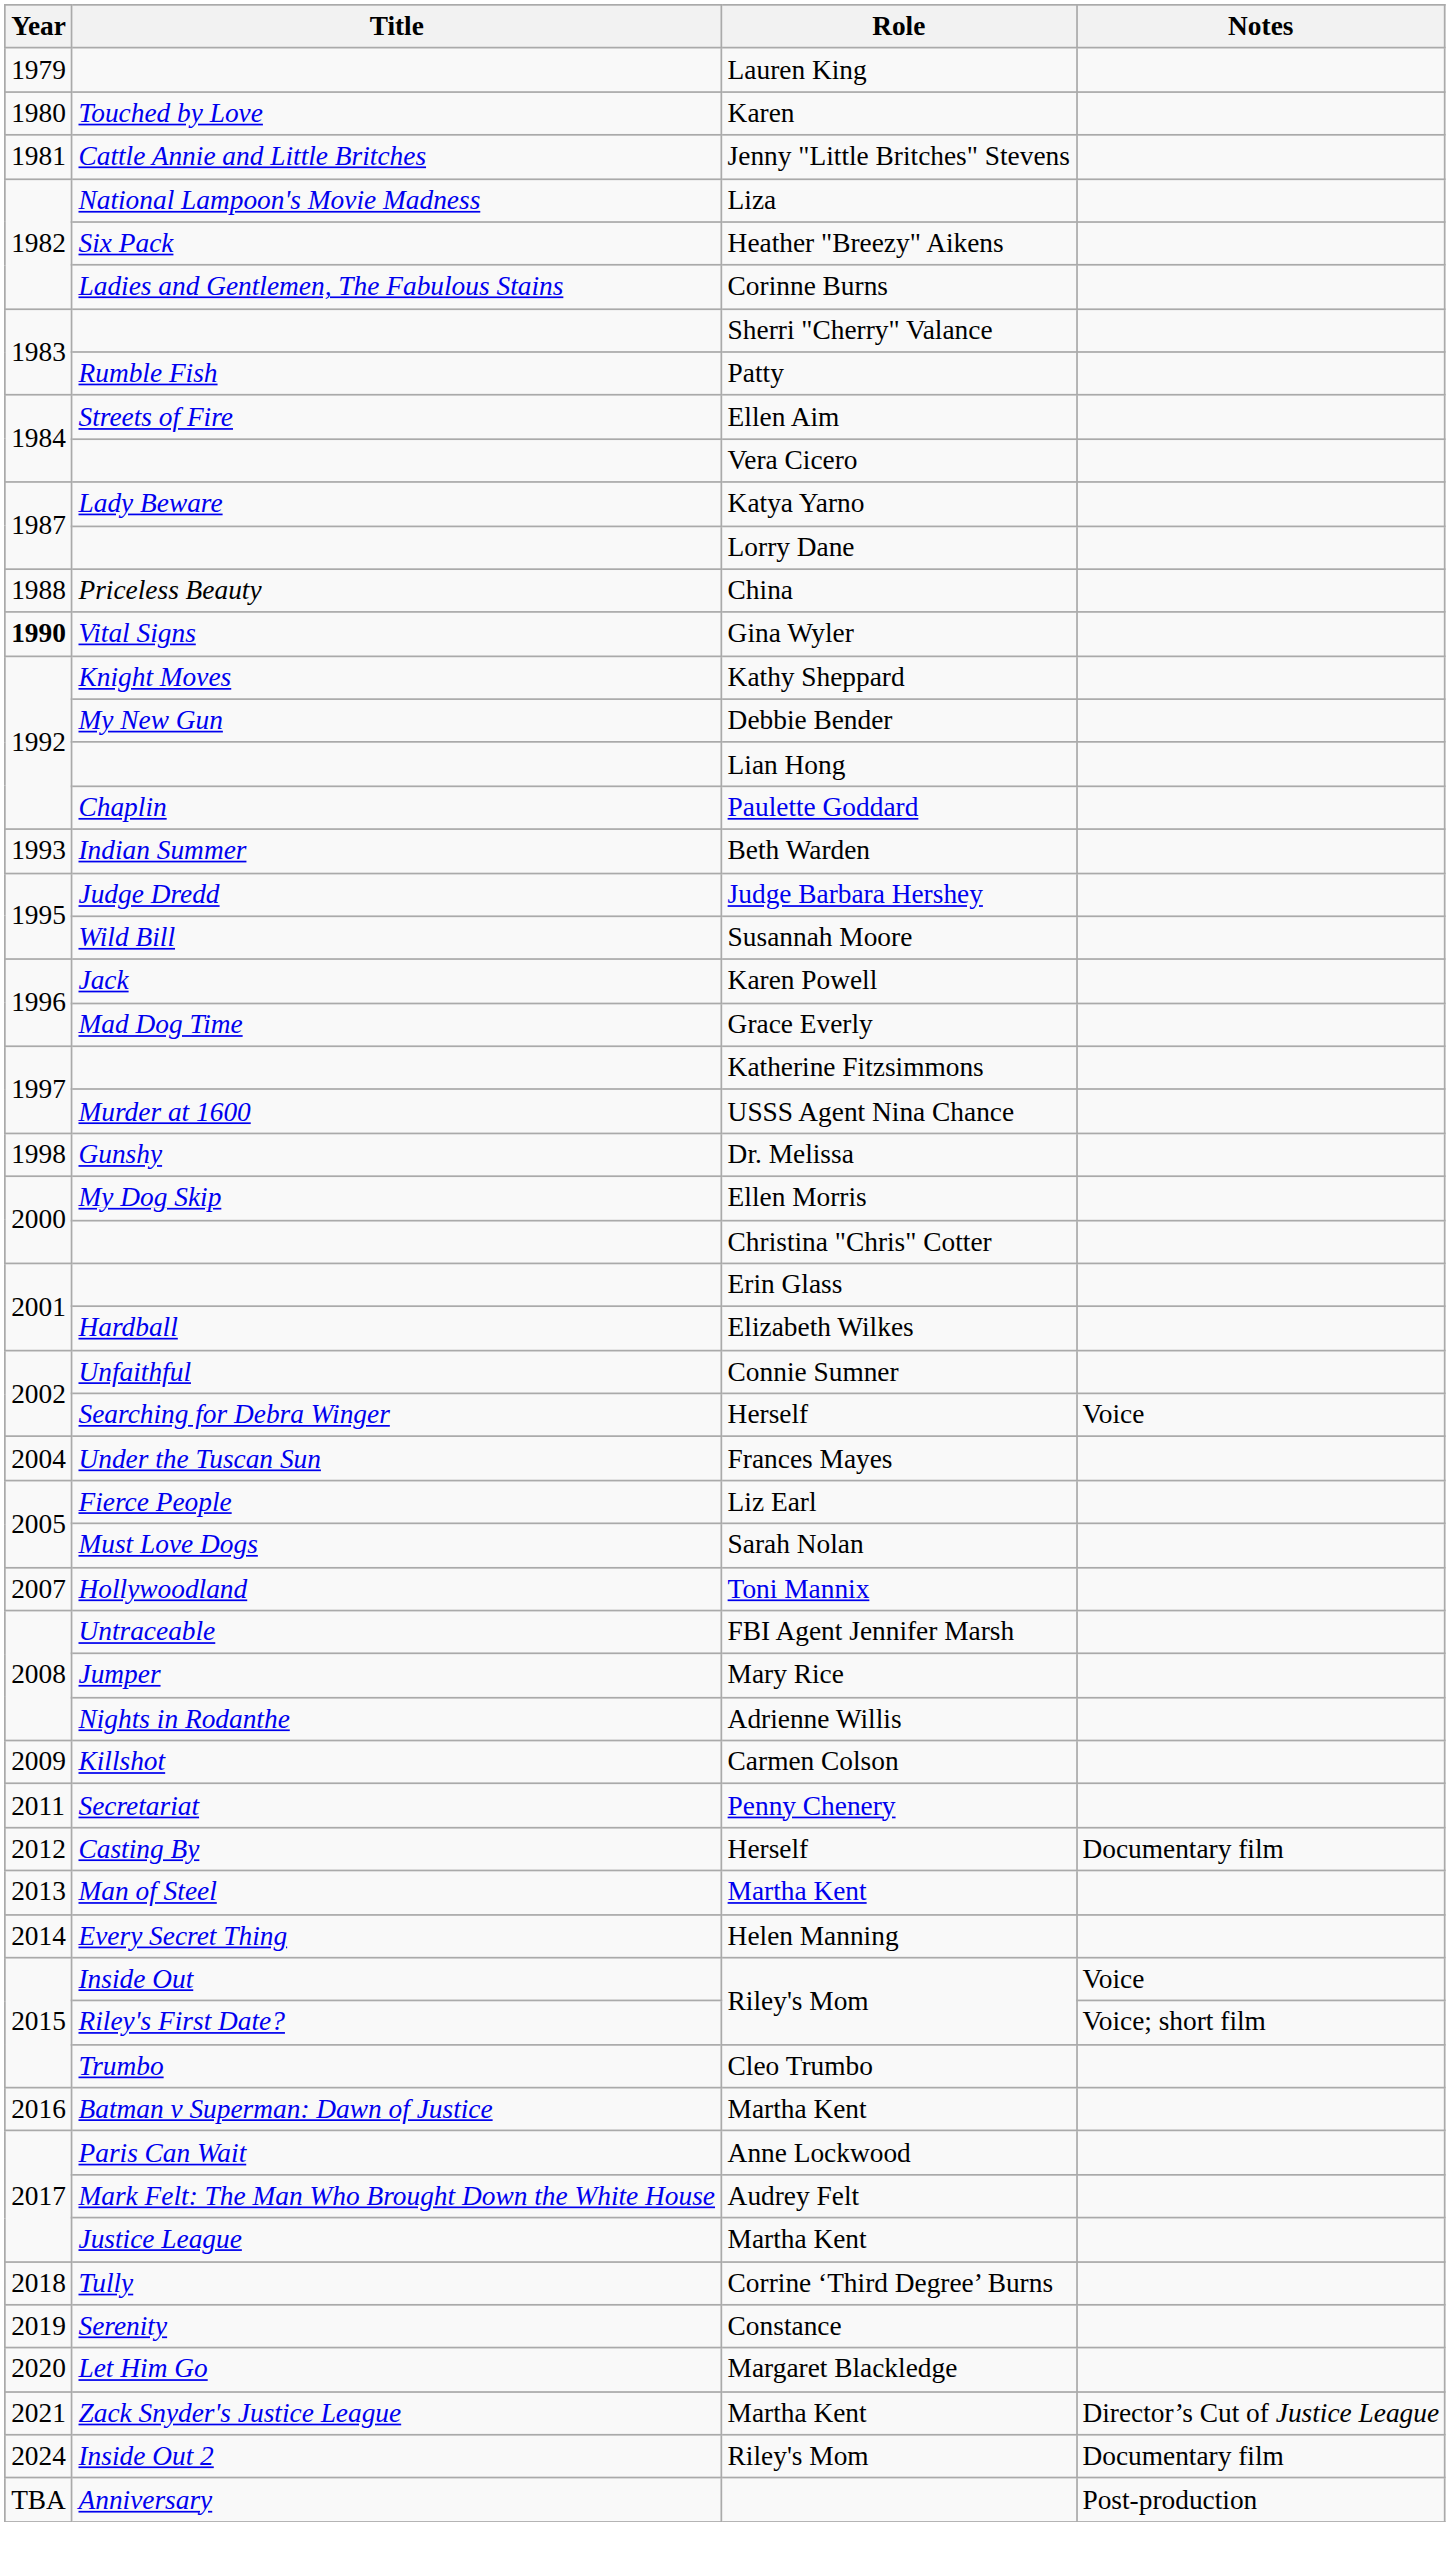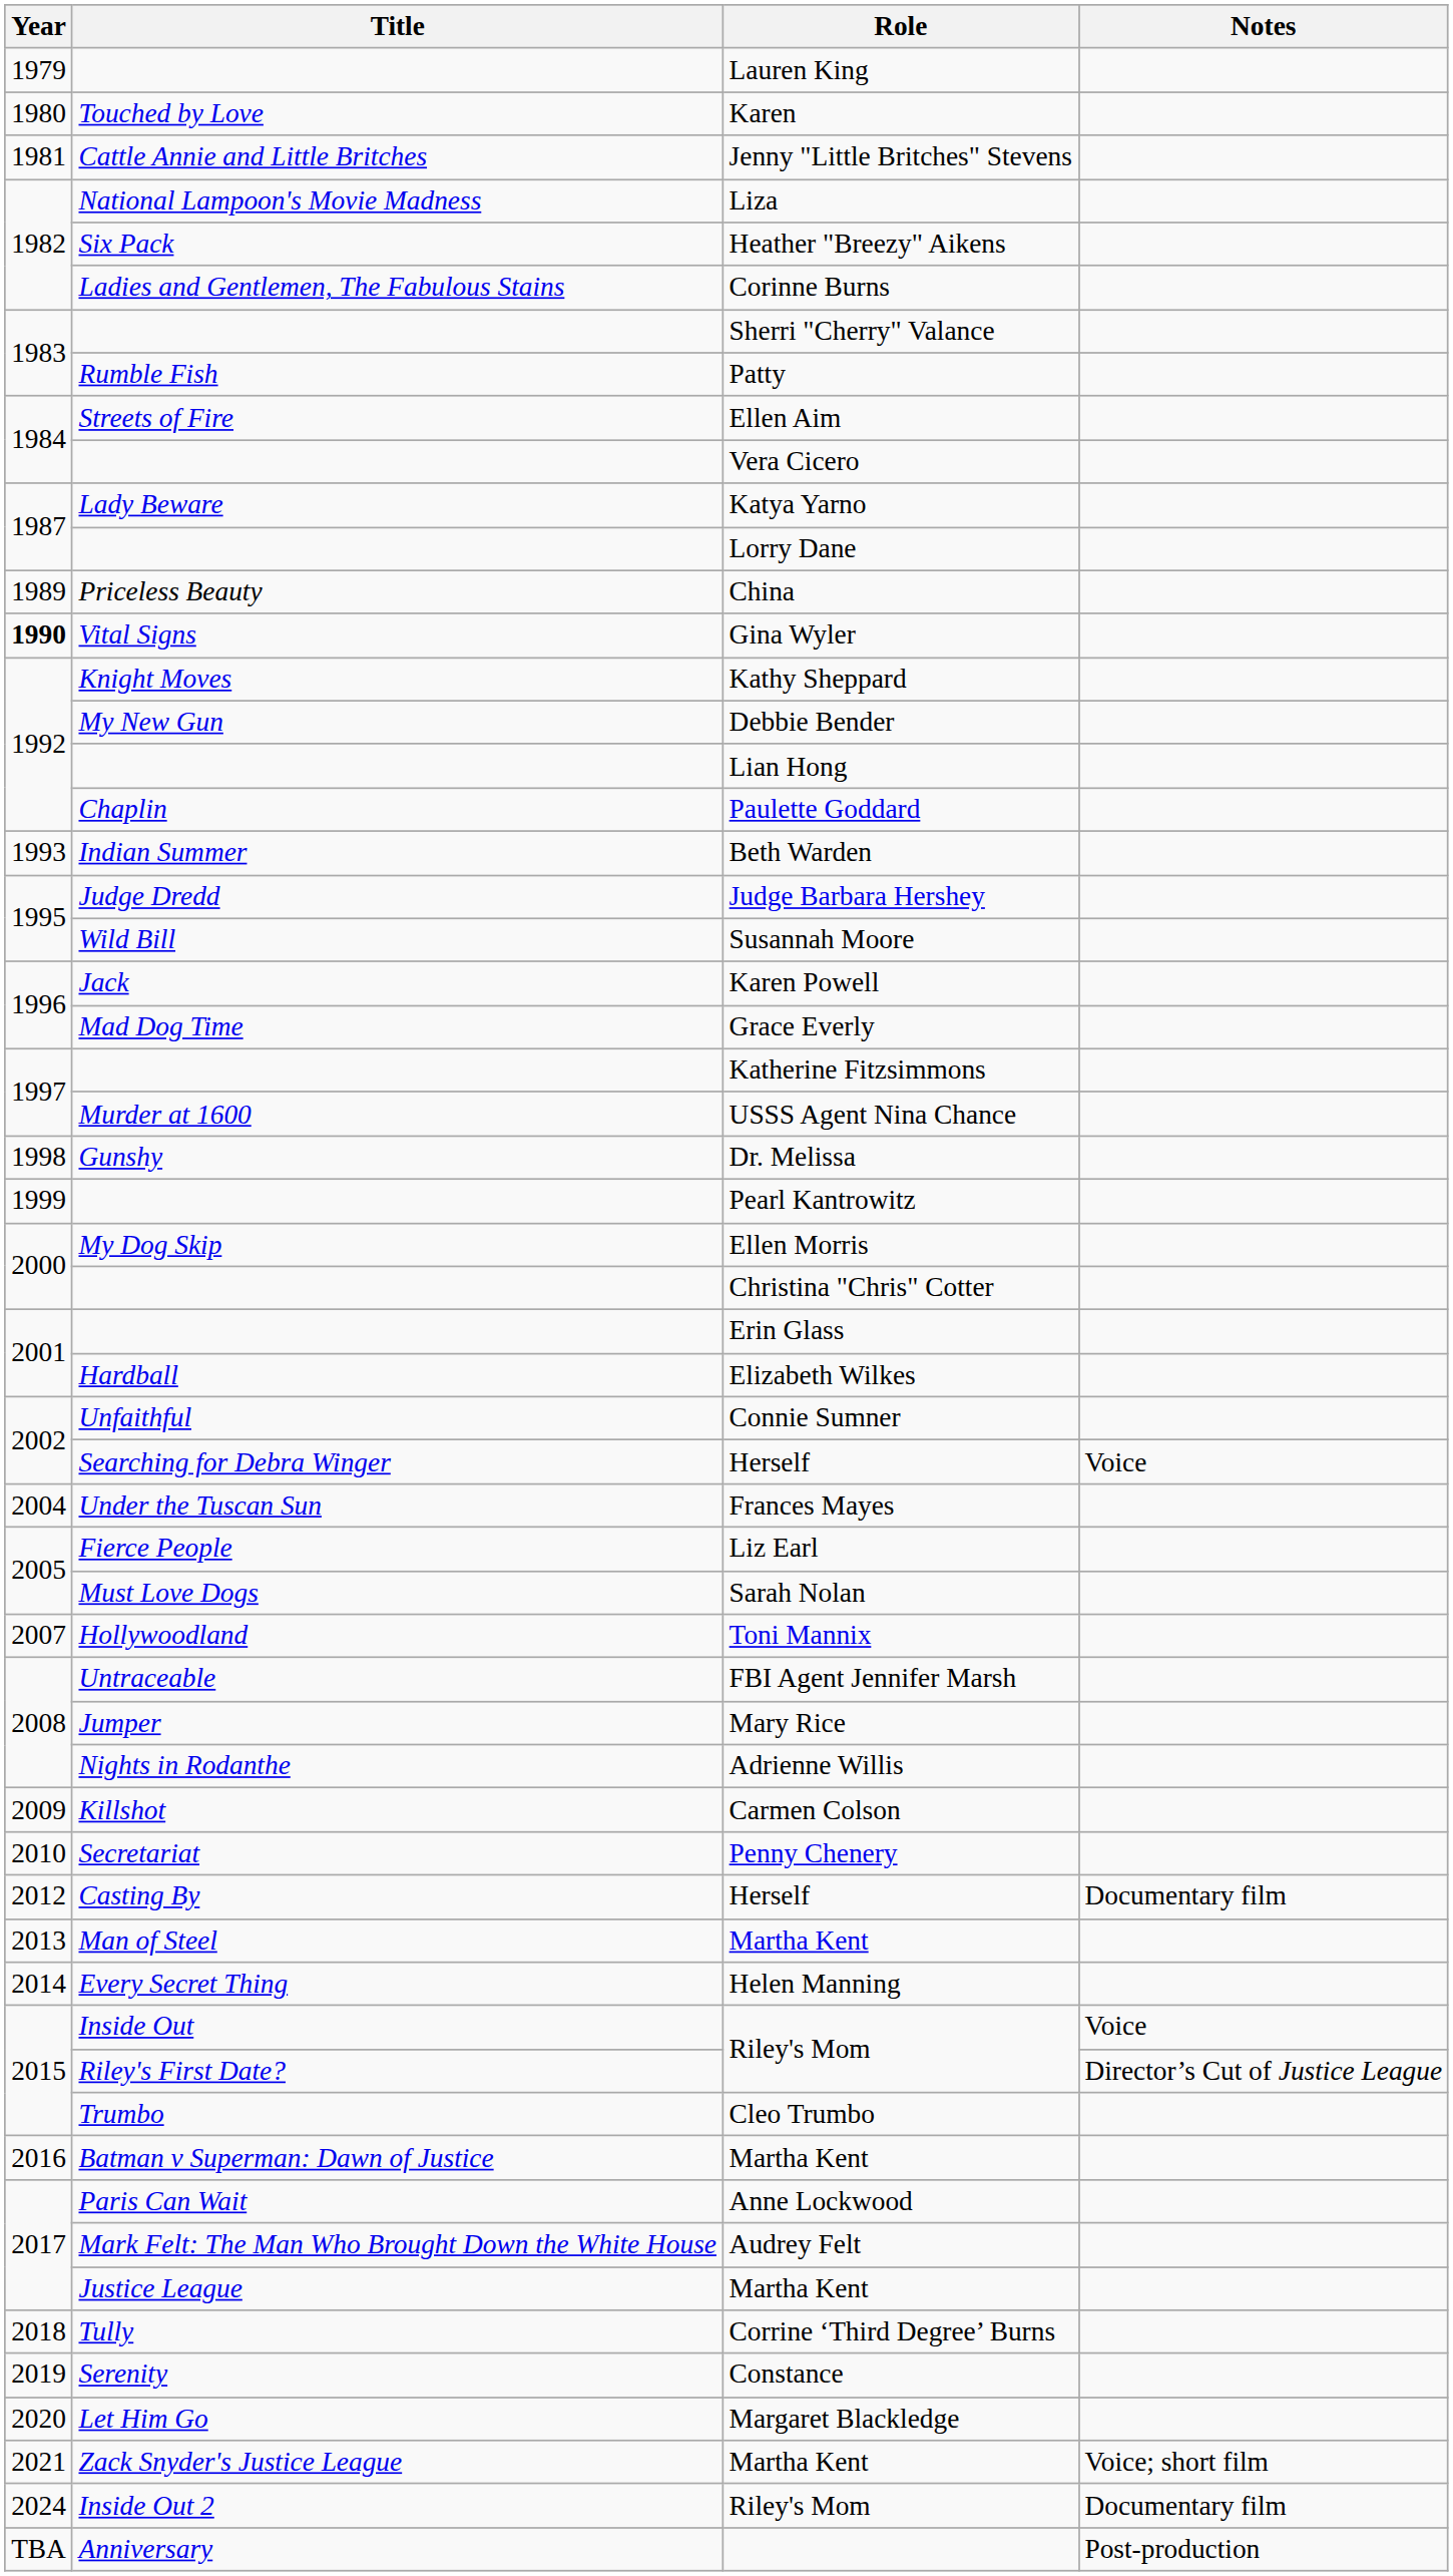China | Year: 1988 -> 1989
+ row: 1999 | Pearl Kantrowitz
Penny Chenery | Year: 2011 -> 2010
Riley's First Date? / Riley's Mom | Notes: Voice; short film -> Director’s Cut of Justice League
Zack Snyder's Justice League / Martha Kent | Notes: Director’s Cut of Justice League -> Voice; short film
